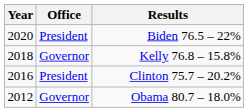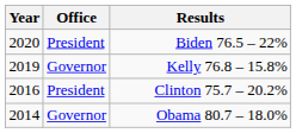Kelly 76.8 – 15.8% | Year: 2018 -> 2019
Obama 80.7 – 18.0% | Year: 2012 -> 2014
